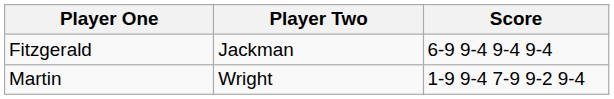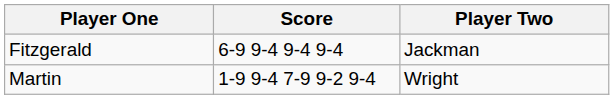columns swapped: Player Two <-> Score
